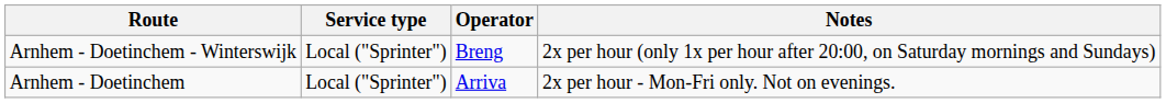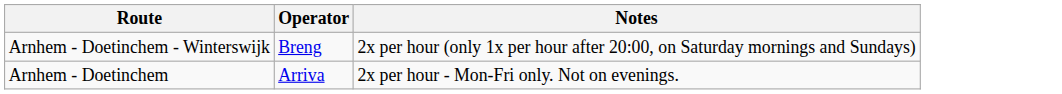- column: Service type | Local ("Sprinter") | Local ("Sprinter")
